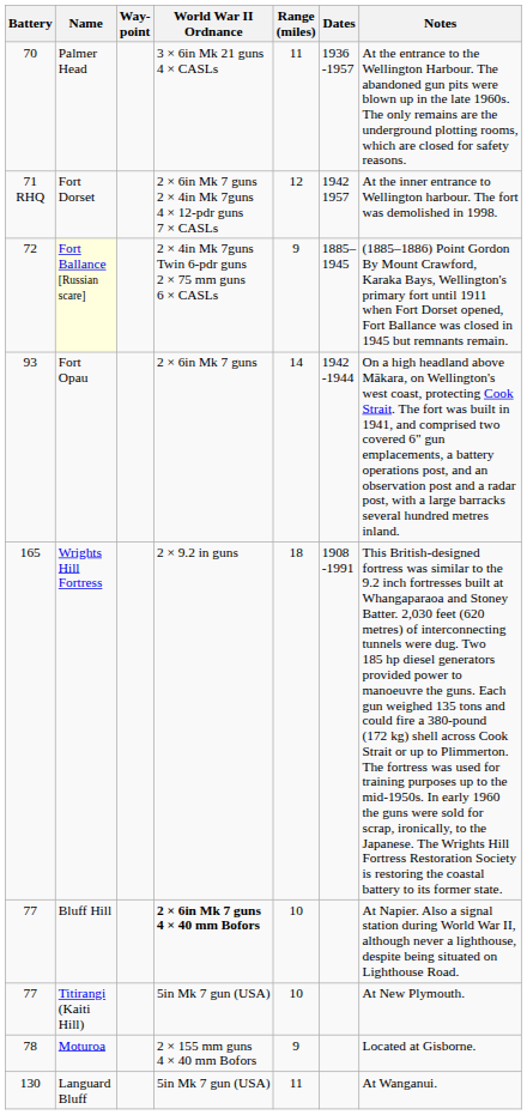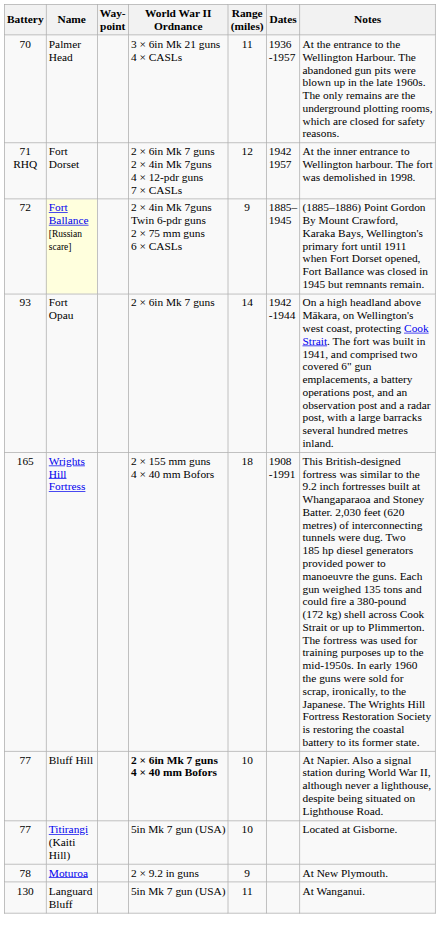Wrights Hill Fortress | World War II Ordnance: 2 × 9.2 in guns -> 2 × 155 mm guns 4 × 40 mm Bofors
Titirangi (Kaiti Hill) | Notes: At New Plymouth. -> Located at Gisborne.
Moturoa | World War II Ordnance: 2 × 155 mm guns 4 × 40 mm Bofors -> 2 × 9.2 in guns
Moturoa | Notes: Located at Gisborne. -> At New Plymouth.
